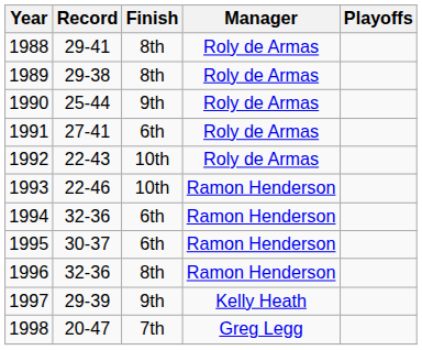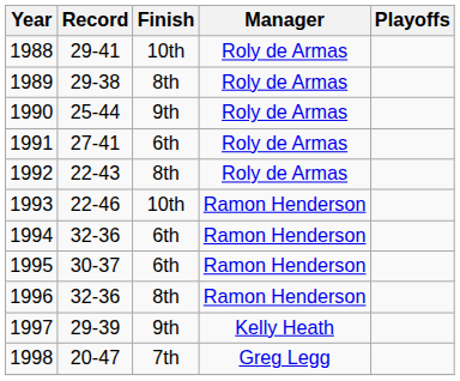1988 | Finish: 8th -> 10th
1992 | Finish: 10th -> 8th
